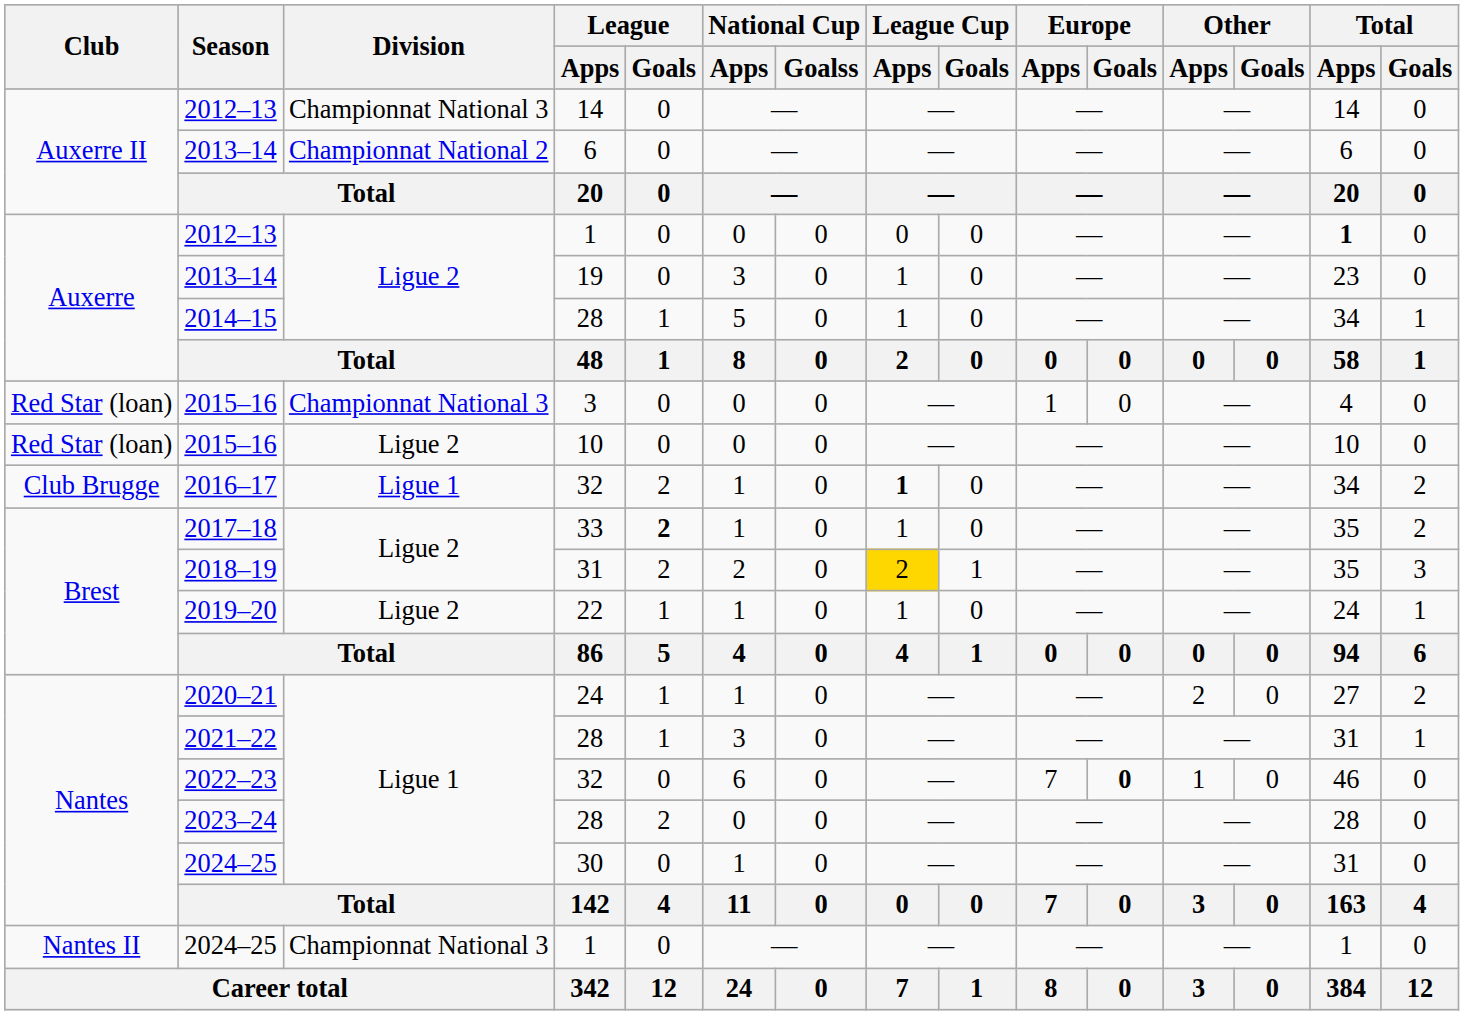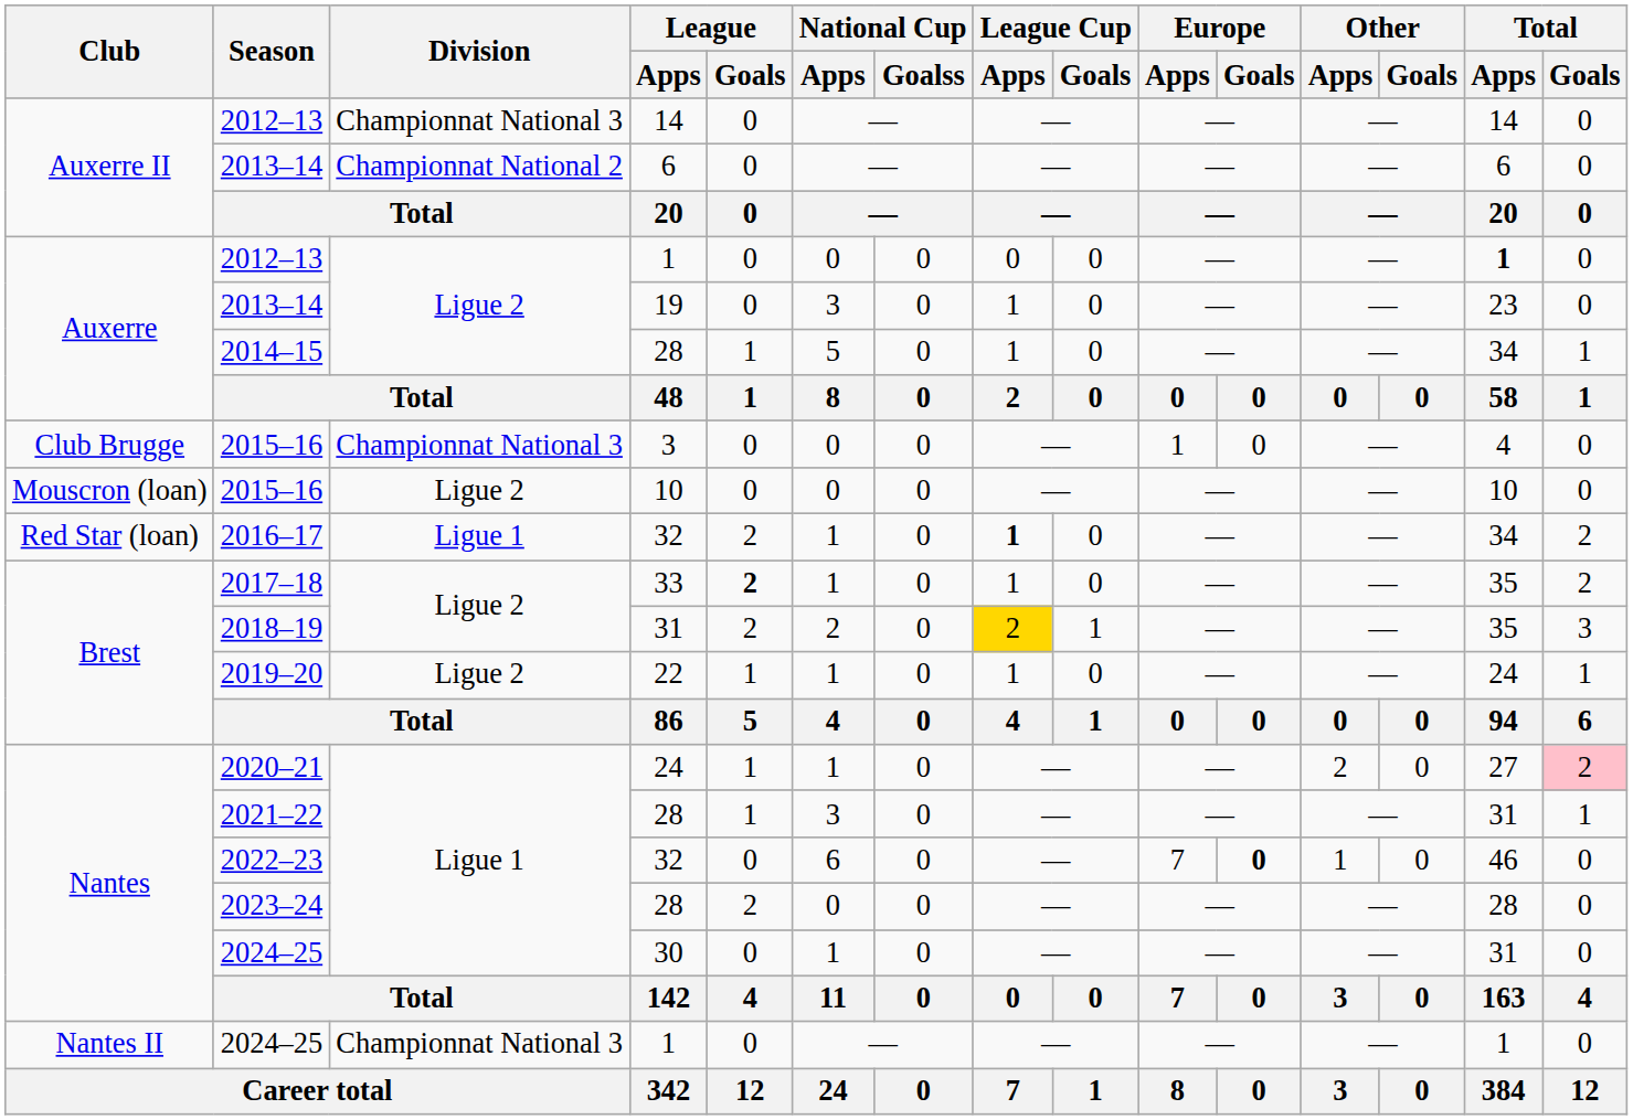2015–16 / 3 | Club: Red Star (loan) -> Club Brugge
2015–16 / 10 | Club: Red Star (loan) -> Mouscron (loan)
2016–17 | Club: Club Brugge -> Red Star (loan)
2020–21 | Total / Goals: no background -> pink background
